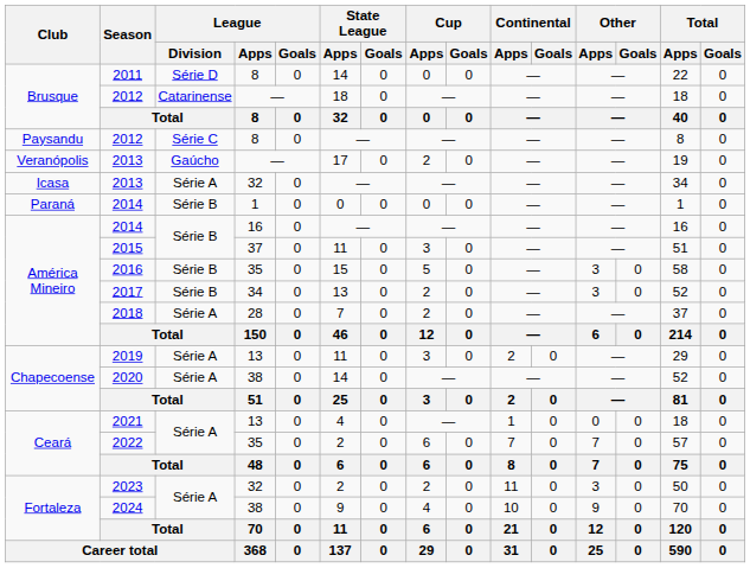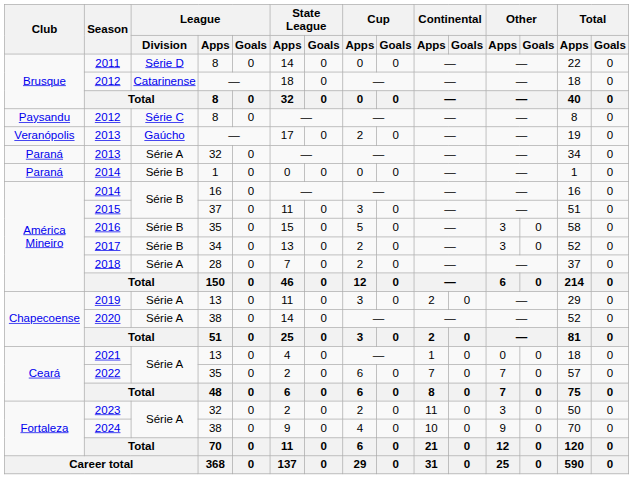2013 / 32 | Club: Icasa -> Paraná
